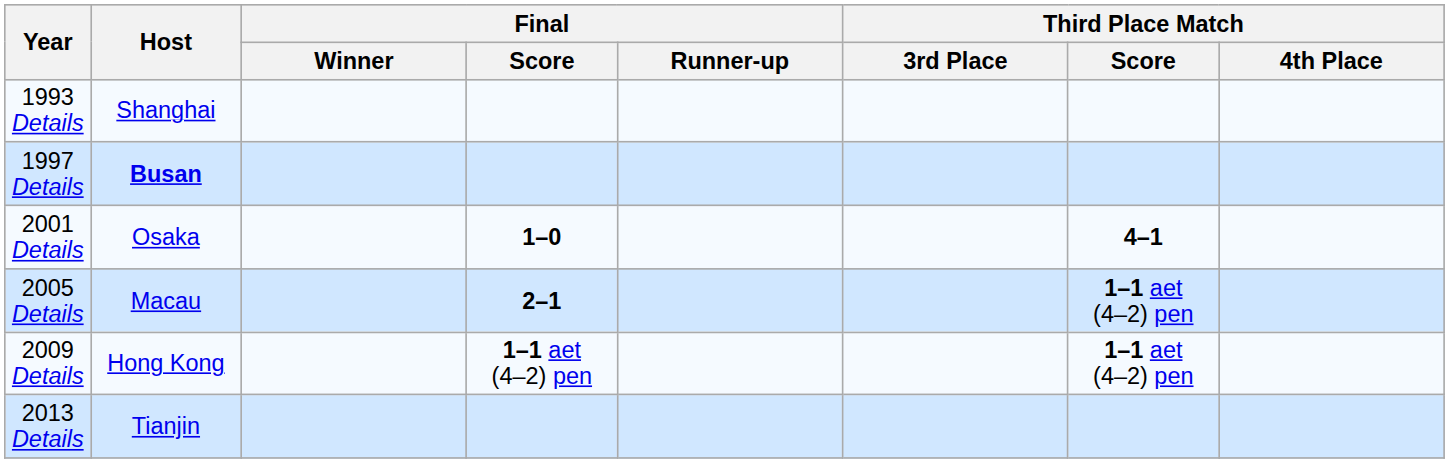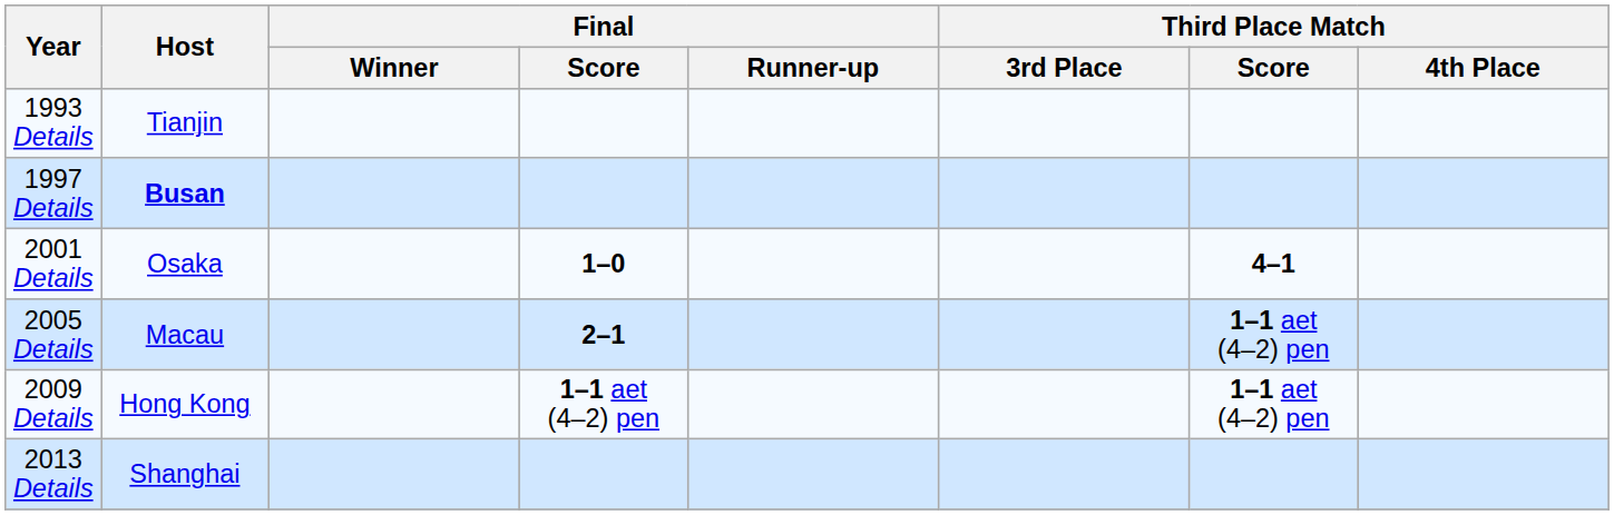1993 Details | Host: Shanghai -> Tianjin
2013 Details | Host: Tianjin -> Shanghai
